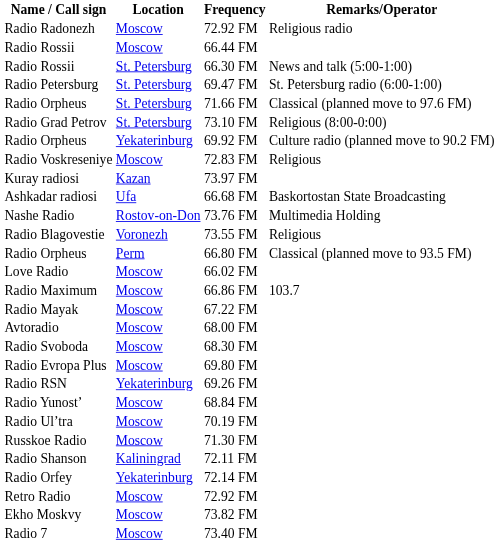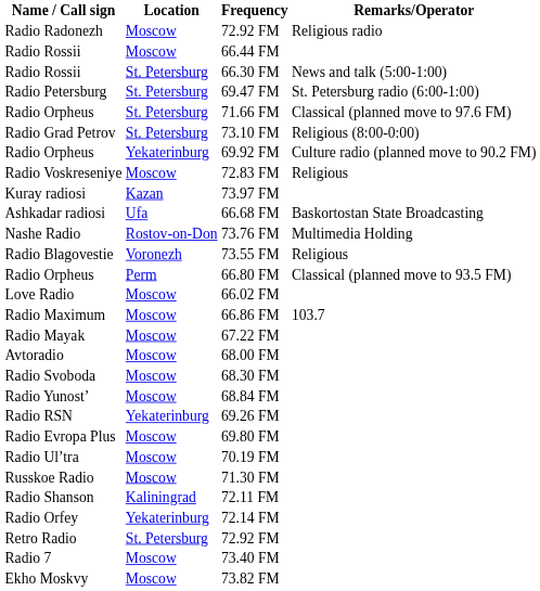rows swapped: 68.84 FM <-> 69.80 FM
Retro Radio / 72.92 FM | Location: Moscow -> St. Petersburg
rows swapped: 73.40 FM <-> 73.82 FM
